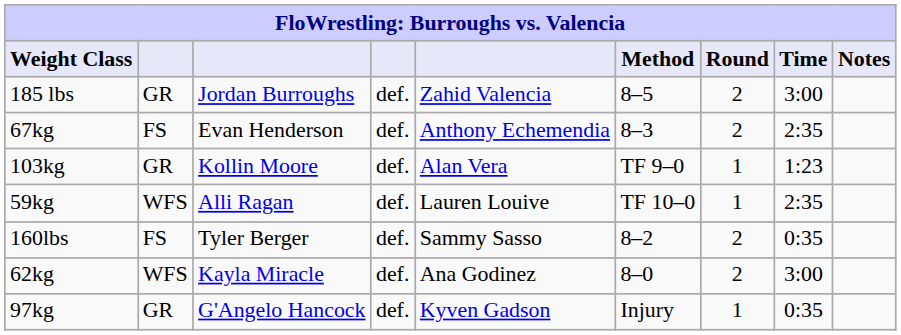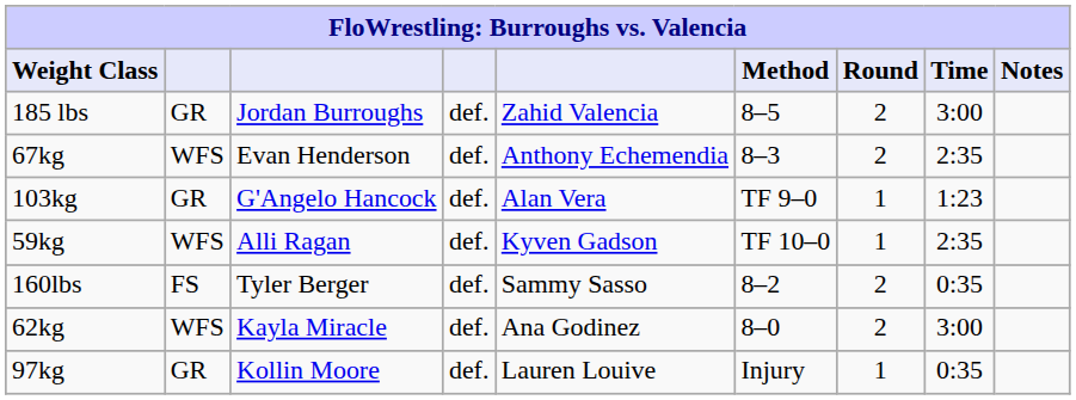67kg | column 2: FS -> WFS
103kg | column 3: Kollin Moore -> G'Angelo Hancock
59kg | column 5: Lauren Louive -> Kyven Gadson
97kg | column 3: G'Angelo Hancock -> Kollin Moore
97kg | column 5: Kyven Gadson -> Lauren Louive
